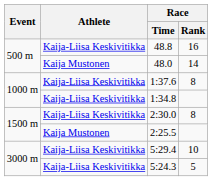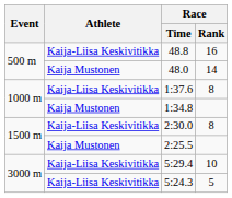1:34.8 | Athlete: Kaija-Liisa Keskivitikka -> Kaija Mustonen
